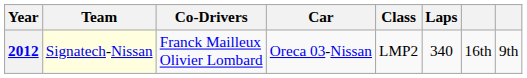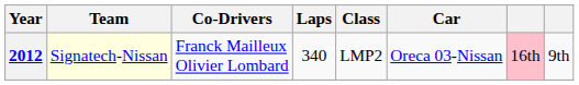columns swapped: Car <-> Laps
2012 | column 7: no background -> pink background
